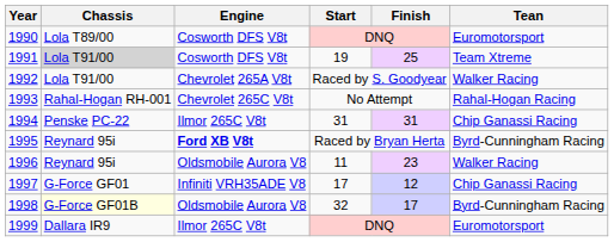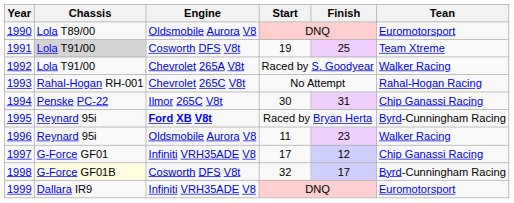1990 | Engine: Cosworth DFS V8t -> Oldsmobile Aurora V8
1994 | Start: 31 -> 30
1998 | Engine: Oldsmobile Aurora V8 -> Cosworth DFS V8t
1999 | Engine: Ilmor 265C V8t -> Infiniti VRH35ADE V8
